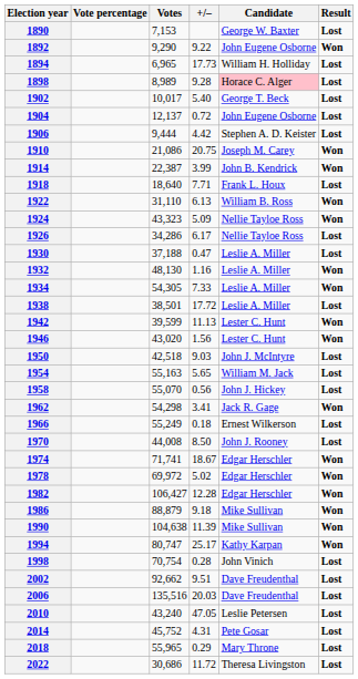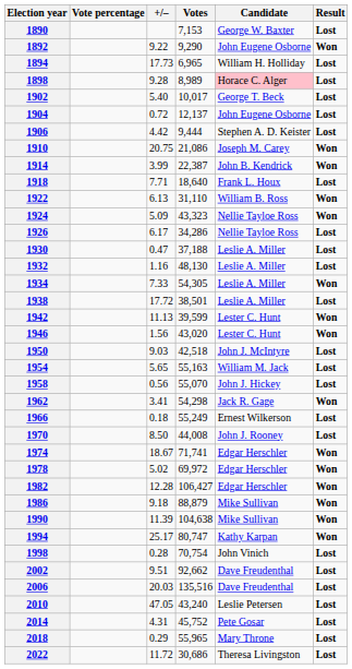columns swapped: +/– <-> Votes
1932 | Result: Won -> Lost
